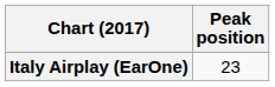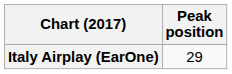Italy Airplay (EarOne) | Peak position: 23 -> 29
